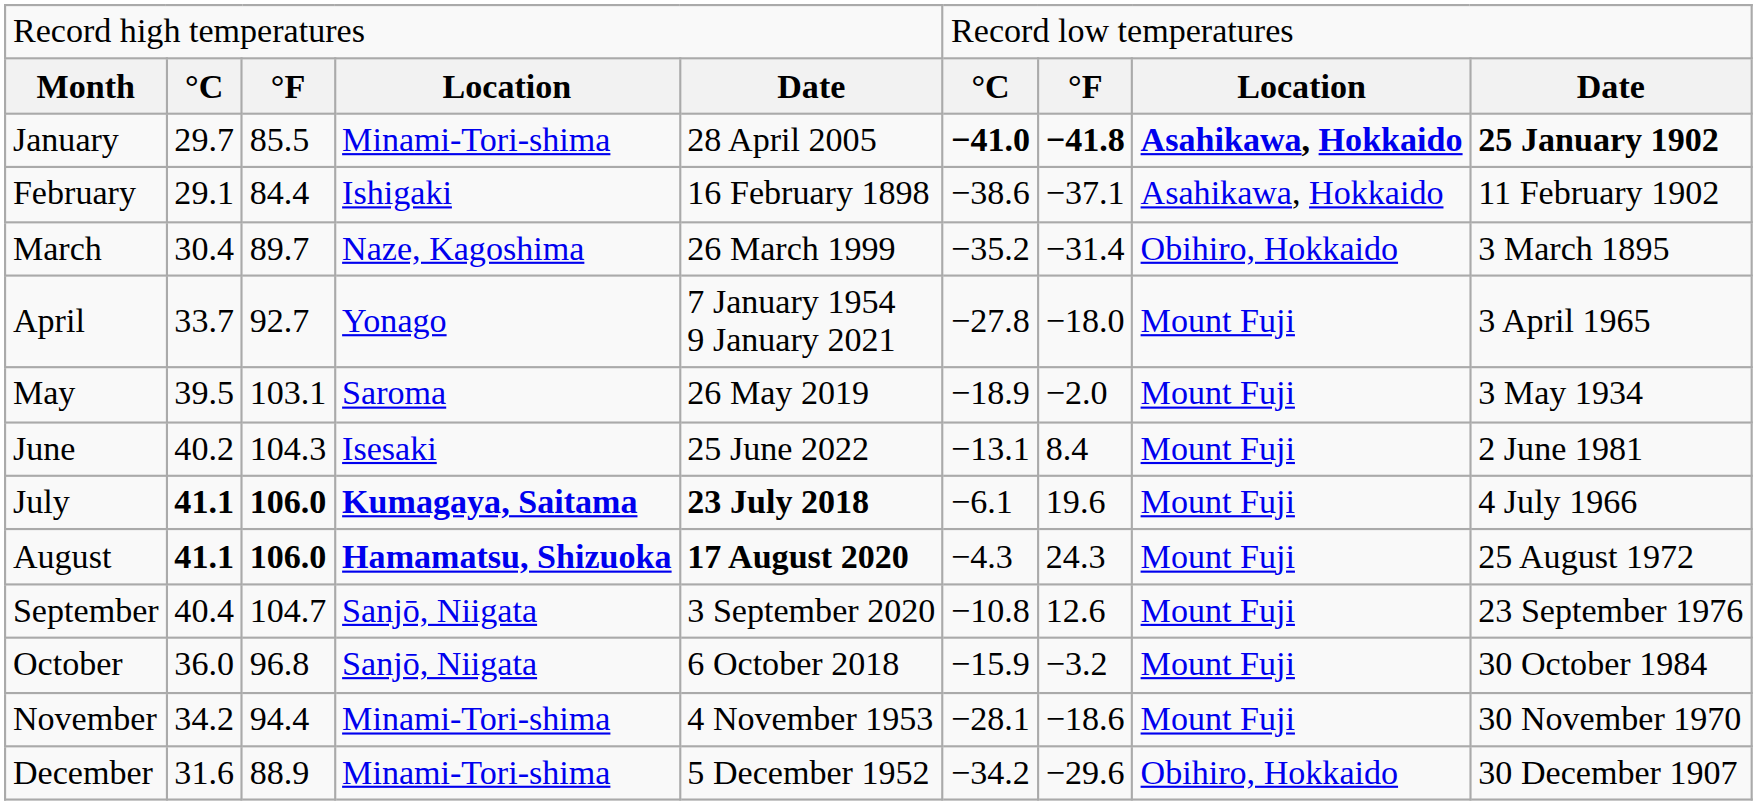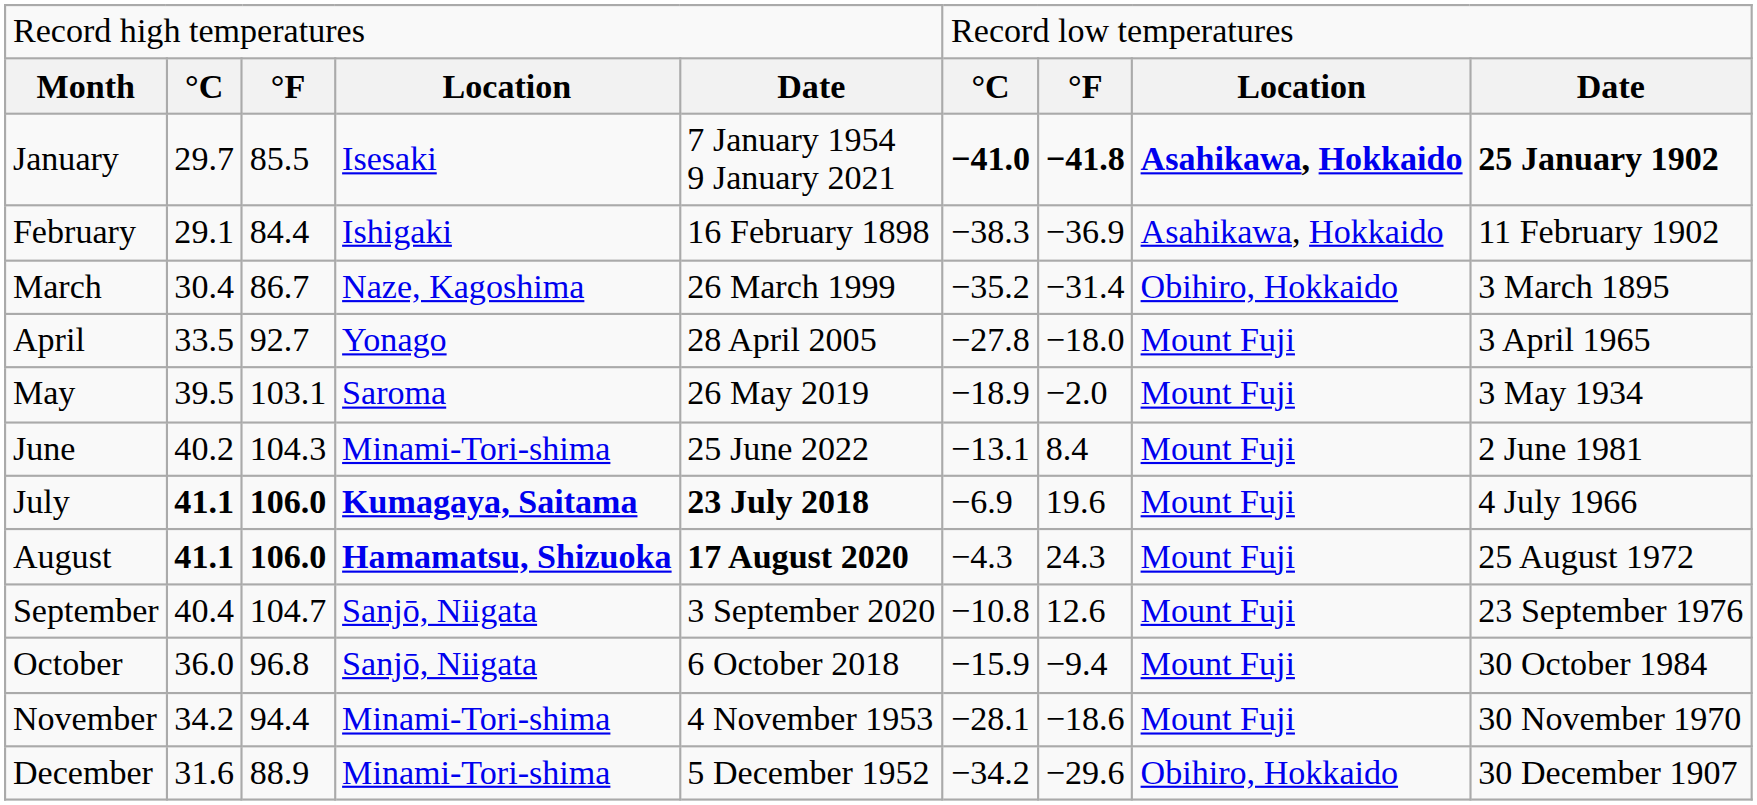January | column 4: Minami-Tori-shima -> Isesaki
January | column 5: 28 April 2005 -> 7 January 1954 9 January 2021
February | column 6: −38.6 -> −38.3
February | column 7: −37.1 -> −36.9
March | column 3: 89.7 -> 86.7
April | column 2: 33.7 -> 33.5
April | column 5: 7 January 1954 9 January 2021 -> 28 April 2005
June | column 4: Isesaki -> Minami-Tori-shima
July | column 6: −6.1 -> −6.9
October | column 7: −3.2 -> −9.4
